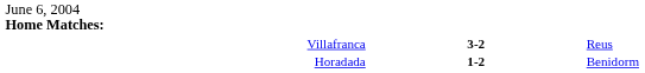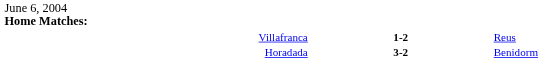Villafranca | column 2: 3-2 -> 1-2
Horadada | column 2: 1-2 -> 3-2
